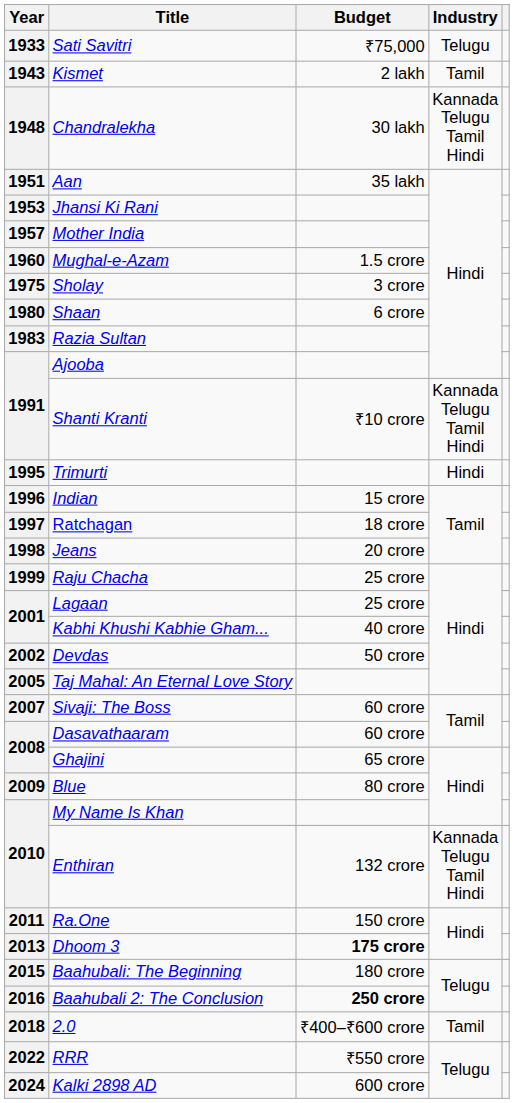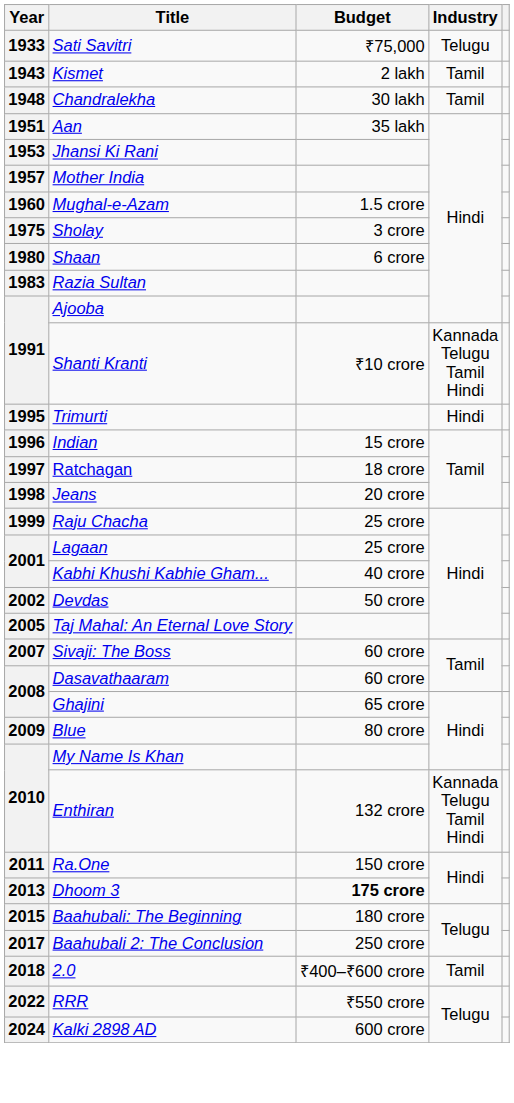Chandralekha | Industry: Kannada Telugu Tamil Hindi -> Tamil
Baahubali 2: The Conclusion | Year: 2016 -> 2017
Baahubali 2: The Conclusion | Budget: bold -> normal
